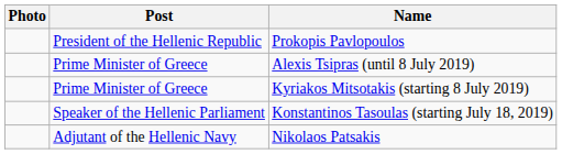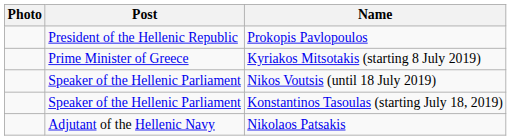- row: Prime Minister of Greece | Alexis Tsipras (until 8 July 2019)
+ row: Speaker of the Hellenic Parliament | Nikos Voutsis (until 18 July 2019)
